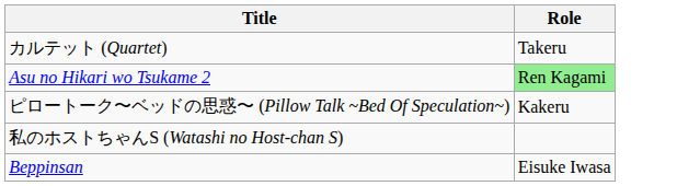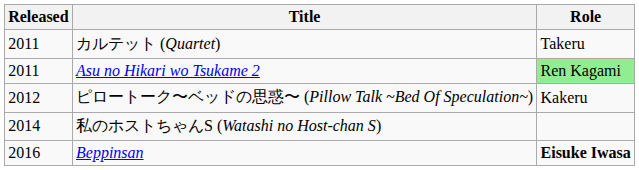+ column: Released | 2011 | 2011 | 2012 | 2014 | 2016
Beppinsan | Role: normal -> bold
